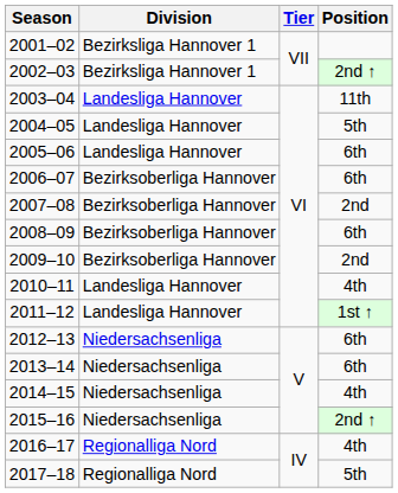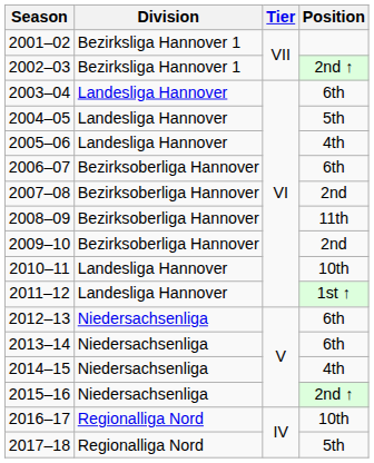2003–04 | Position: 11th -> 6th
2005–06 | Position: 6th -> 4th
2008–09 | Position: 6th -> 11th
2010–11 | Position: 4th -> 10th
2016–17 | Position: 4th -> 10th
